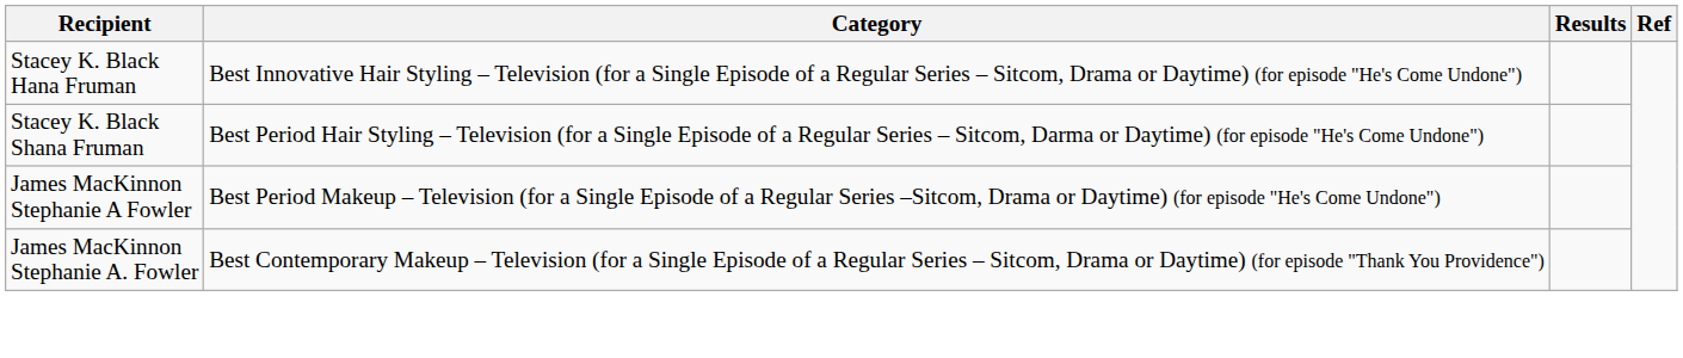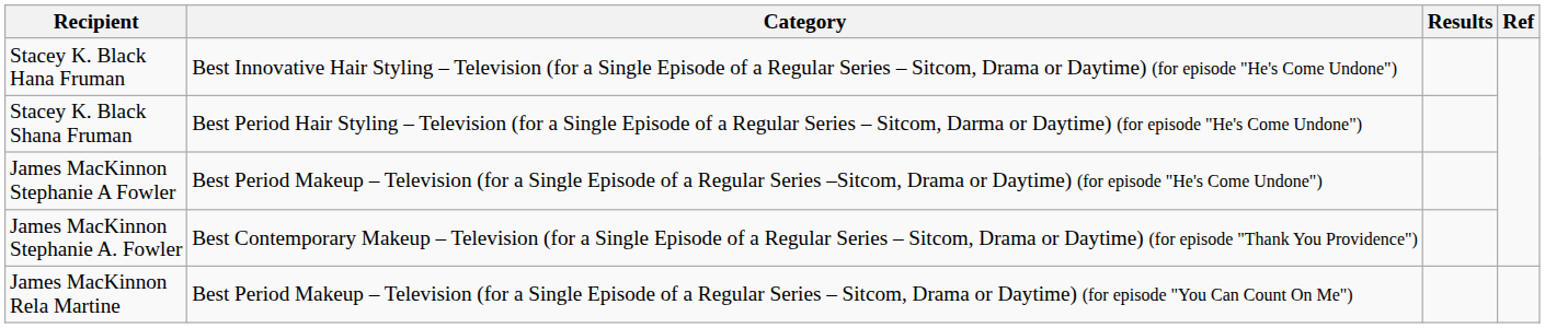+ row: James MacKinnon Rela Martine | Best Period Makeup – Television (for a Single Episode of a Regular Series – Sitcom, Drama or Daytime) (for episode "You Can Count On Me")
